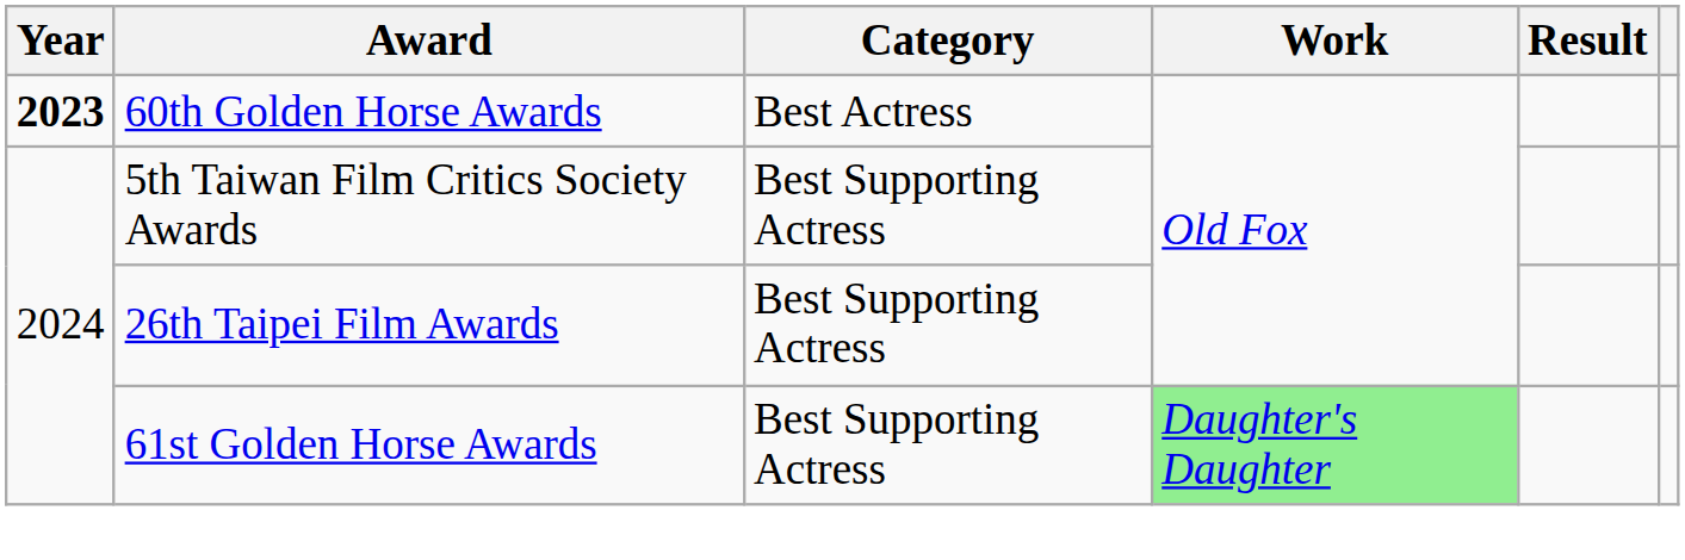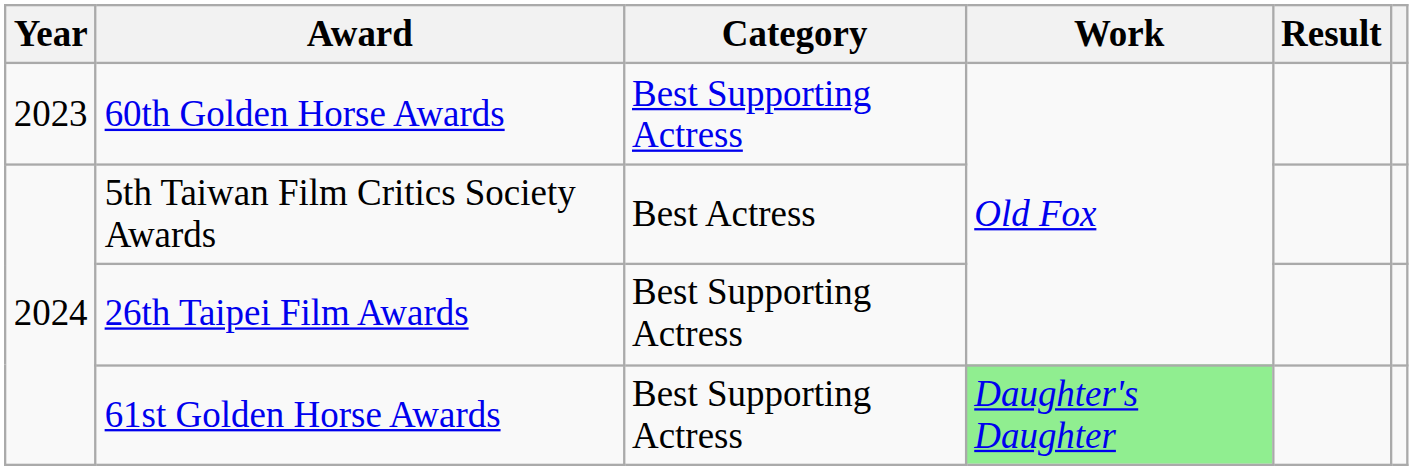60th Golden Horse Awards | Year: bold -> normal
60th Golden Horse Awards | Category: Best Actress -> Best Supporting Actress
5th Taiwan Film Critics Society Awards | Category: Best Supporting Actress -> Best Actress
